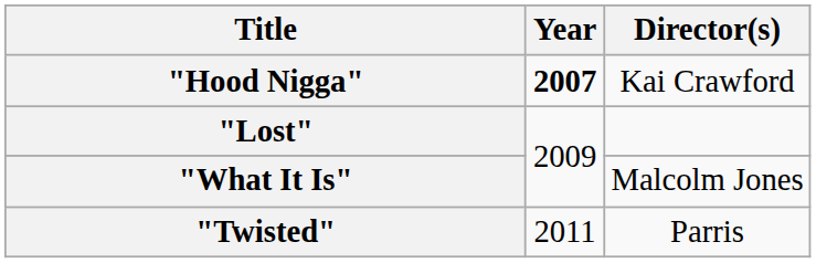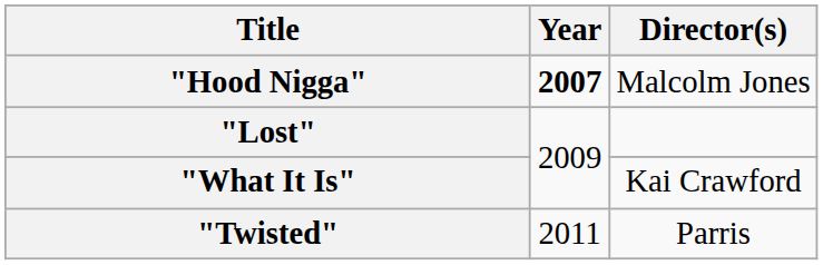"Hood Nigga" | Director(s): Kai Crawford -> Malcolm Jones
"What It Is" | Director(s): Malcolm Jones -> Kai Crawford
